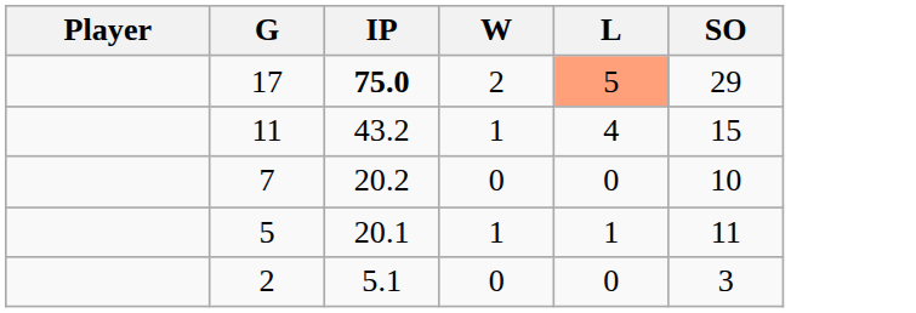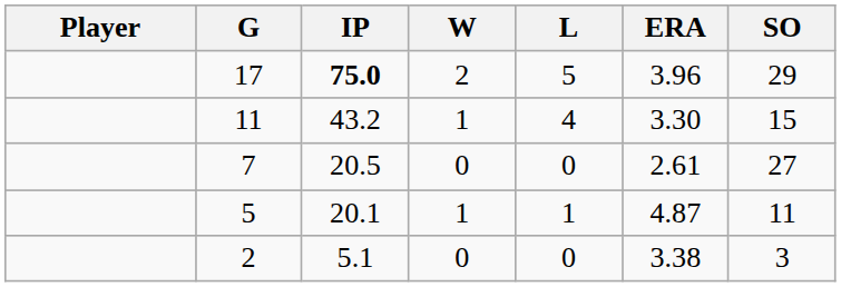+ column: ERA | 3.96 | 3.30 | 2.61 | 4.87 | 3.38
17 | L: lightsalmon background -> no background
7 | IP: 20.2 -> 20.5
7 | SO: 10 -> 27
